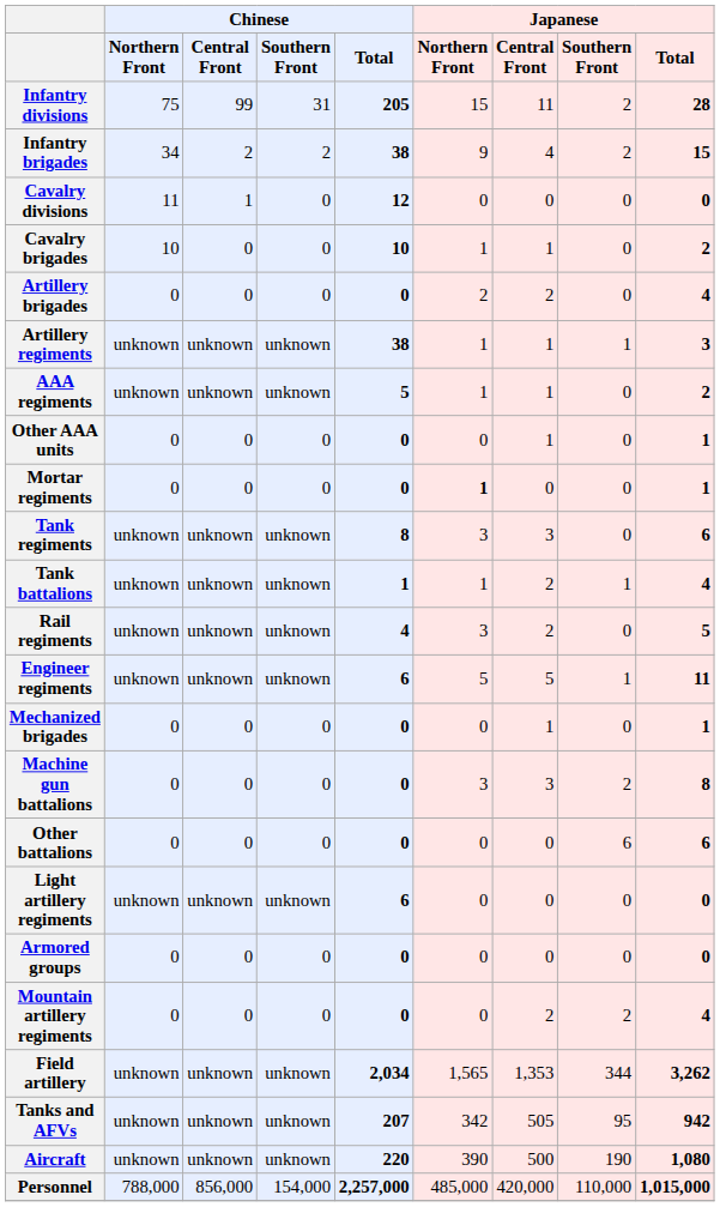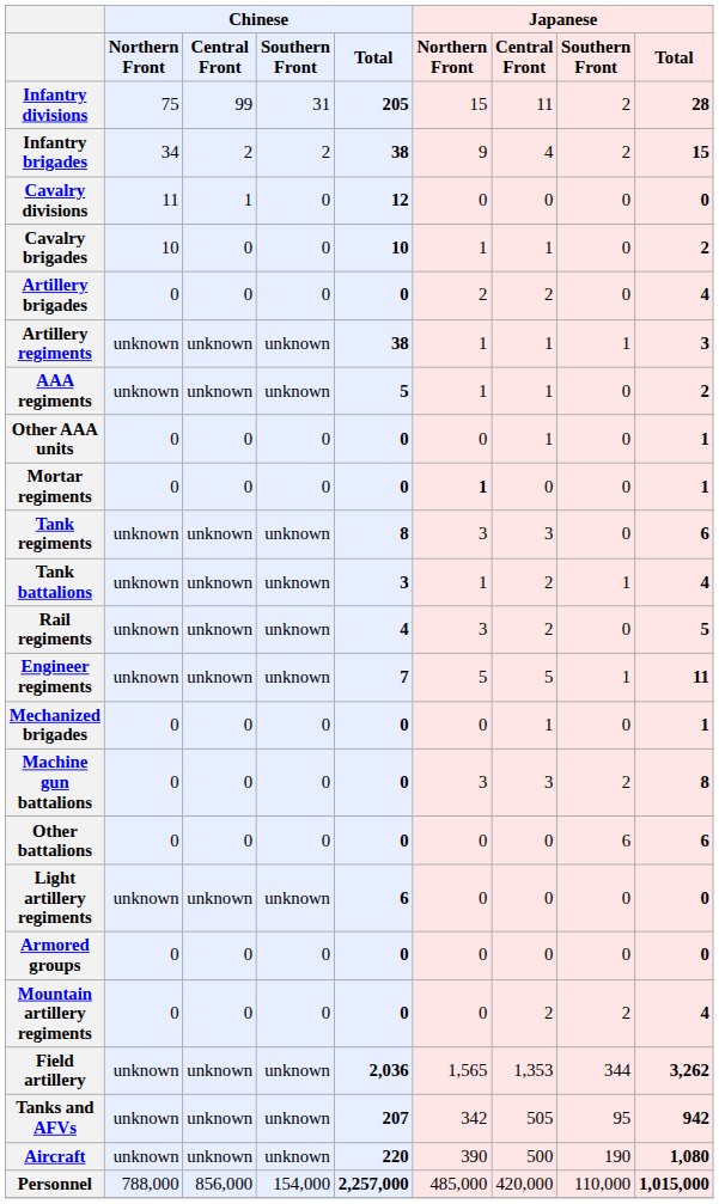Tank battalions | Chinese / Total: 1 -> 3
Engineer regiments | Chinese / Total: 6 -> 7
Field artillery | Chinese / Total: 2,034 -> 2,036
